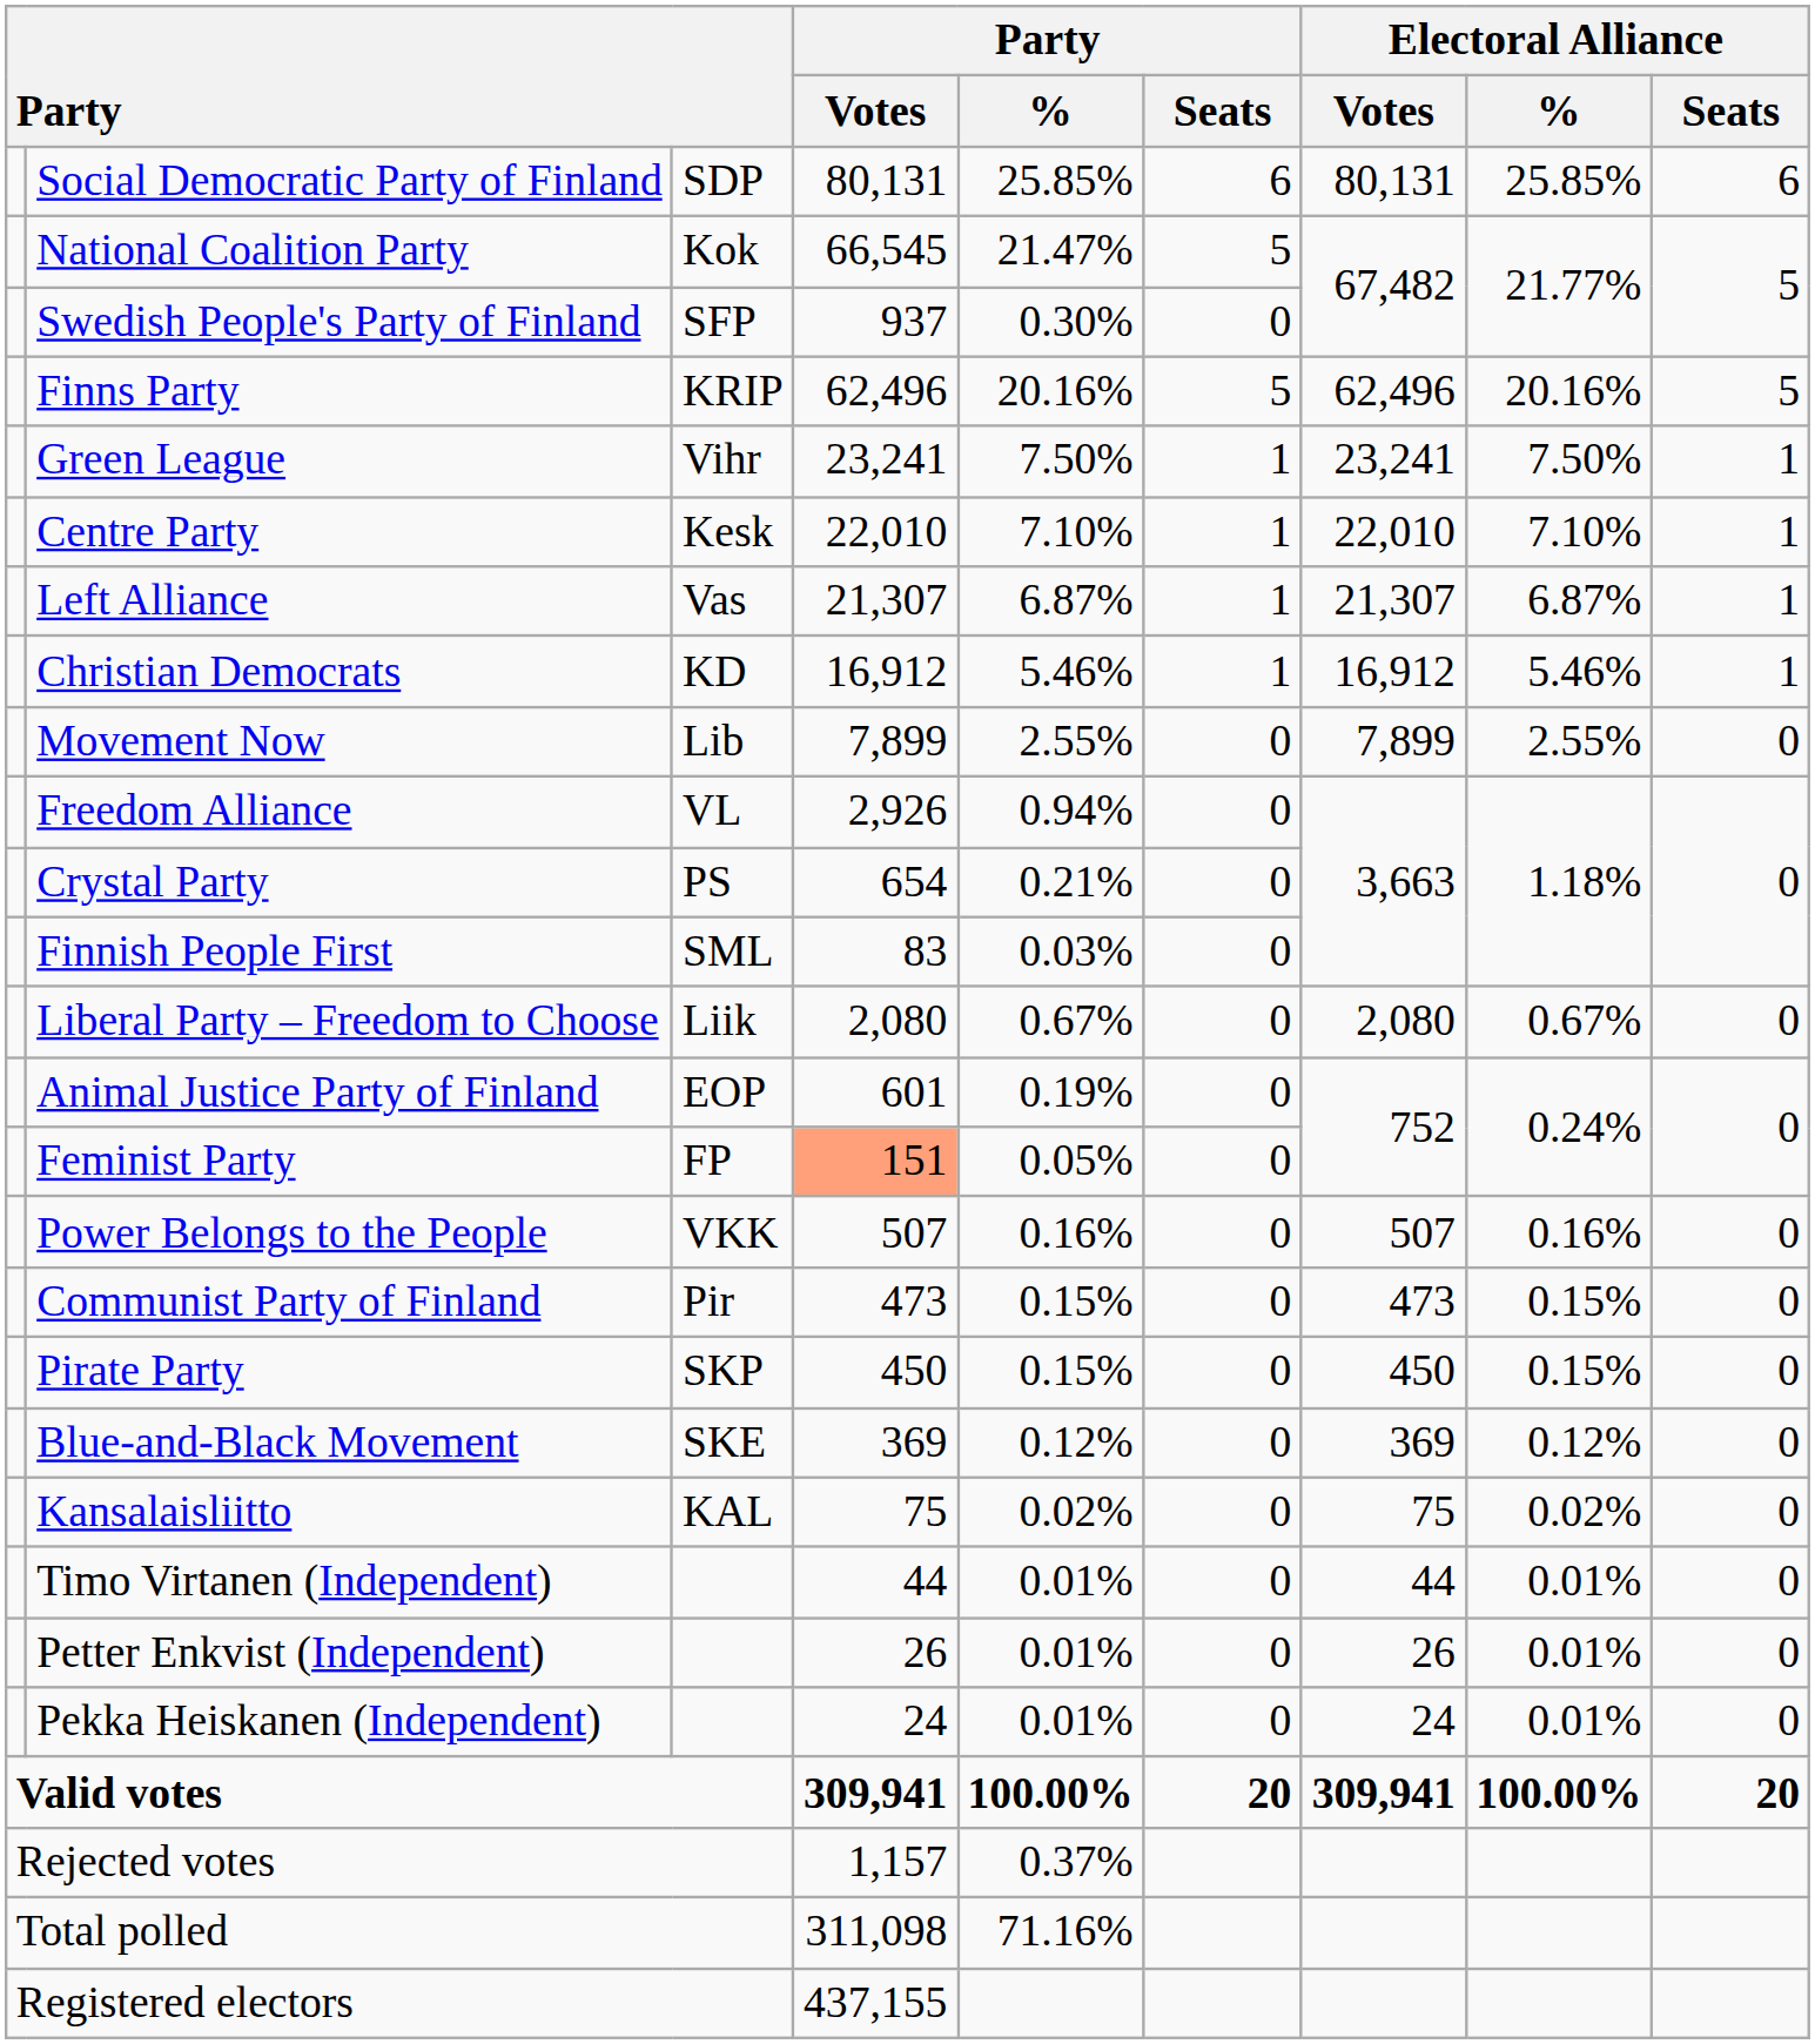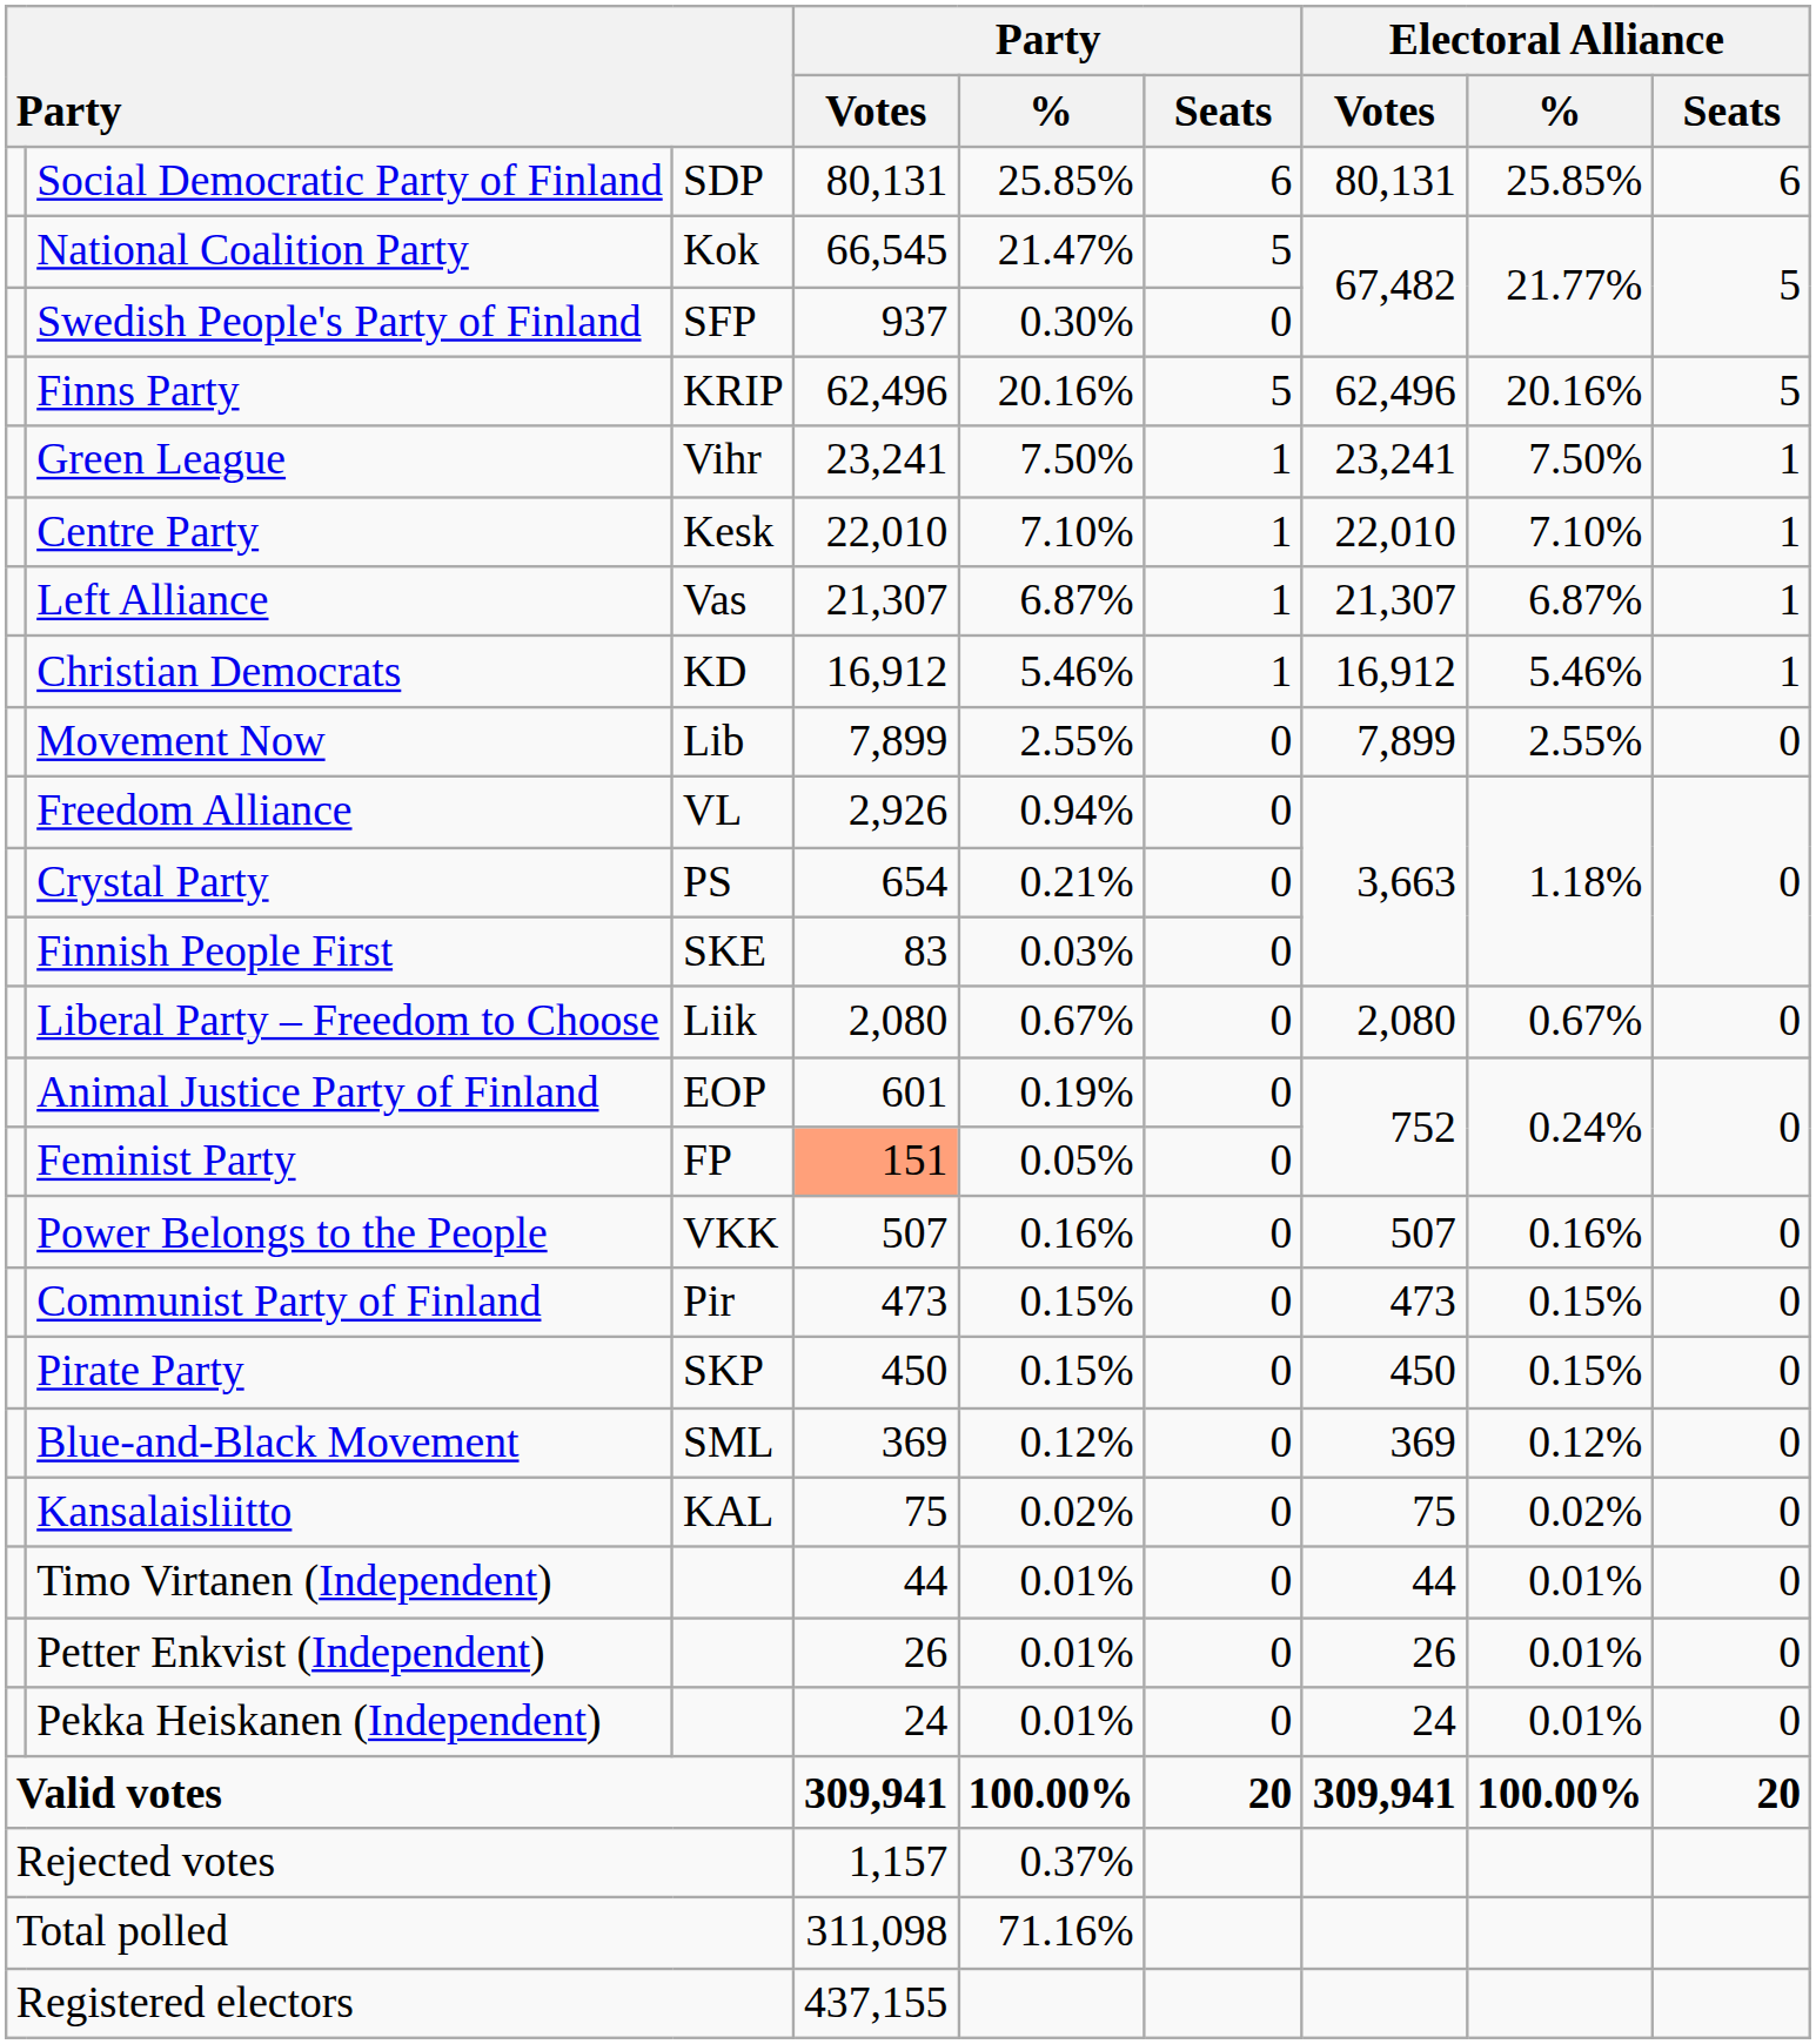Finnish People First | column 3: SML -> SKE
Blue-and-Black Movement | column 3: SKE -> SML
